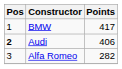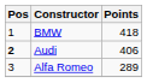BMW | Points: 417 -> 418
Alfa Romeo | Points: 282 -> 289
